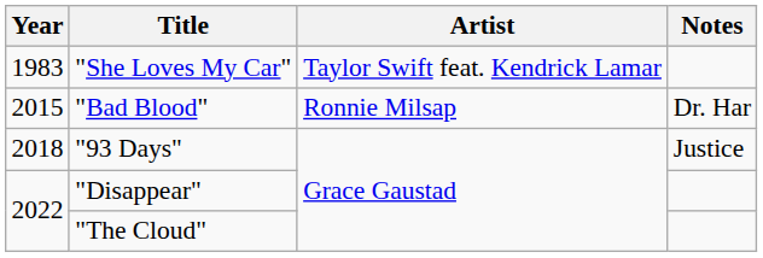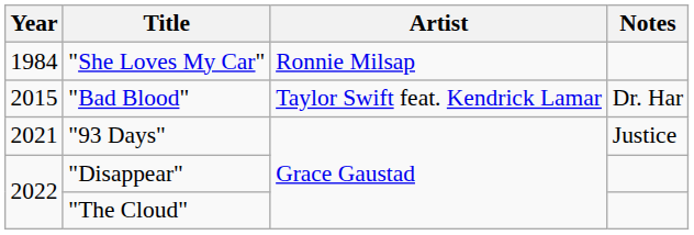"She Loves My Car" | Year: 1983 -> 1984
"She Loves My Car" | Artist: Taylor Swift feat. Kendrick Lamar -> Ronnie Milsap
"Bad Blood" | Artist: Ronnie Milsap -> Taylor Swift feat. Kendrick Lamar
"93 Days" | Year: 2018 -> 2021
